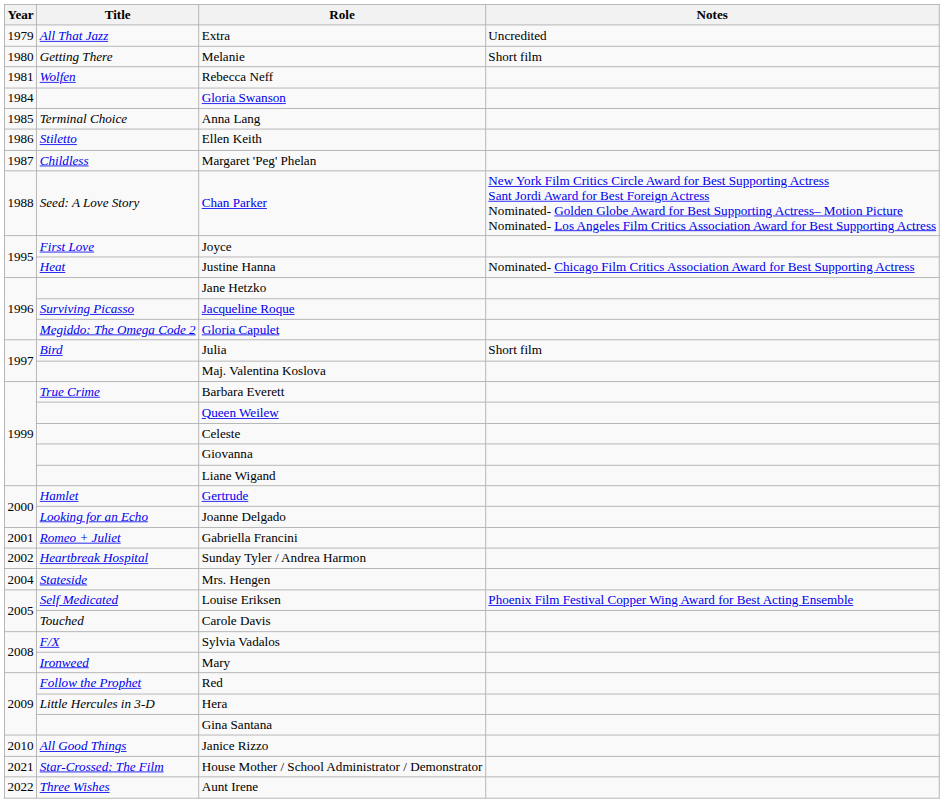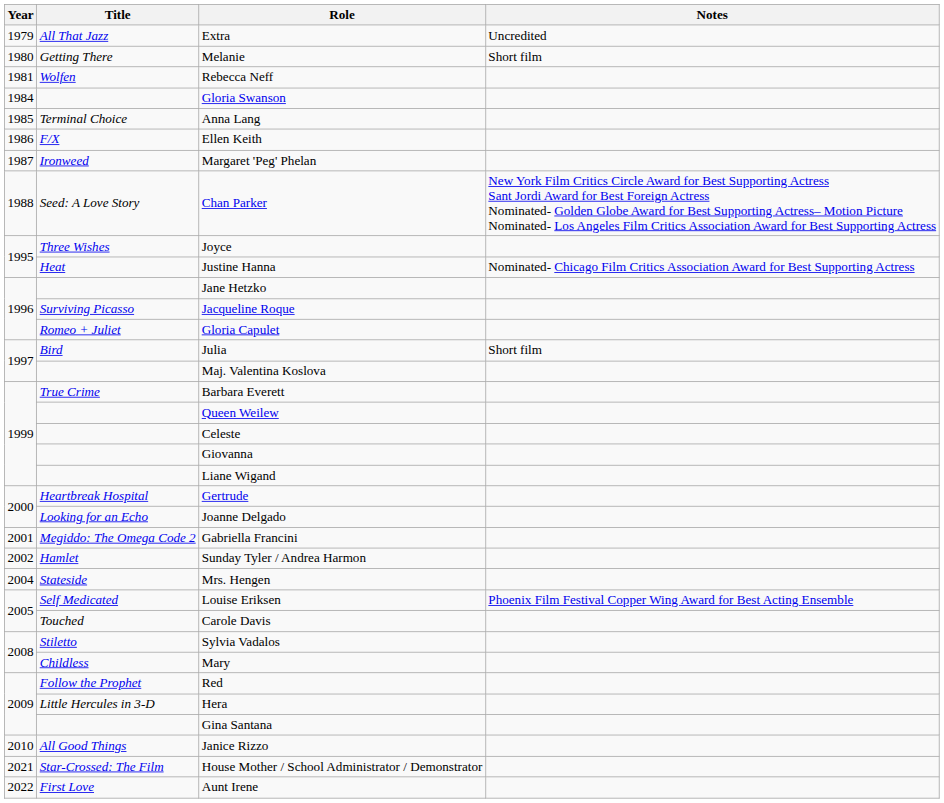Ellen Keith | Title: Stiletto -> F/X
Margaret 'Peg' Phelan | Title: Childless -> Ironweed
Joyce | Title: First Love -> Three Wishes
Gloria Capulet | Title: Megiddo: The Omega Code 2 -> Romeo + Juliet
Gertrude | Title: Hamlet -> Heartbreak Hospital
Gabriella Francini | Title: Romeo + Juliet -> Megiddo: The Omega Code 2
Sunday Tyler / Andrea Harmon | Title: Heartbreak Hospital -> Hamlet
Sylvia Vadalos | Title: F/X -> Stiletto
Mary | Title: Ironweed -> Childless
Aunt Irene | Title: Three Wishes -> First Love
